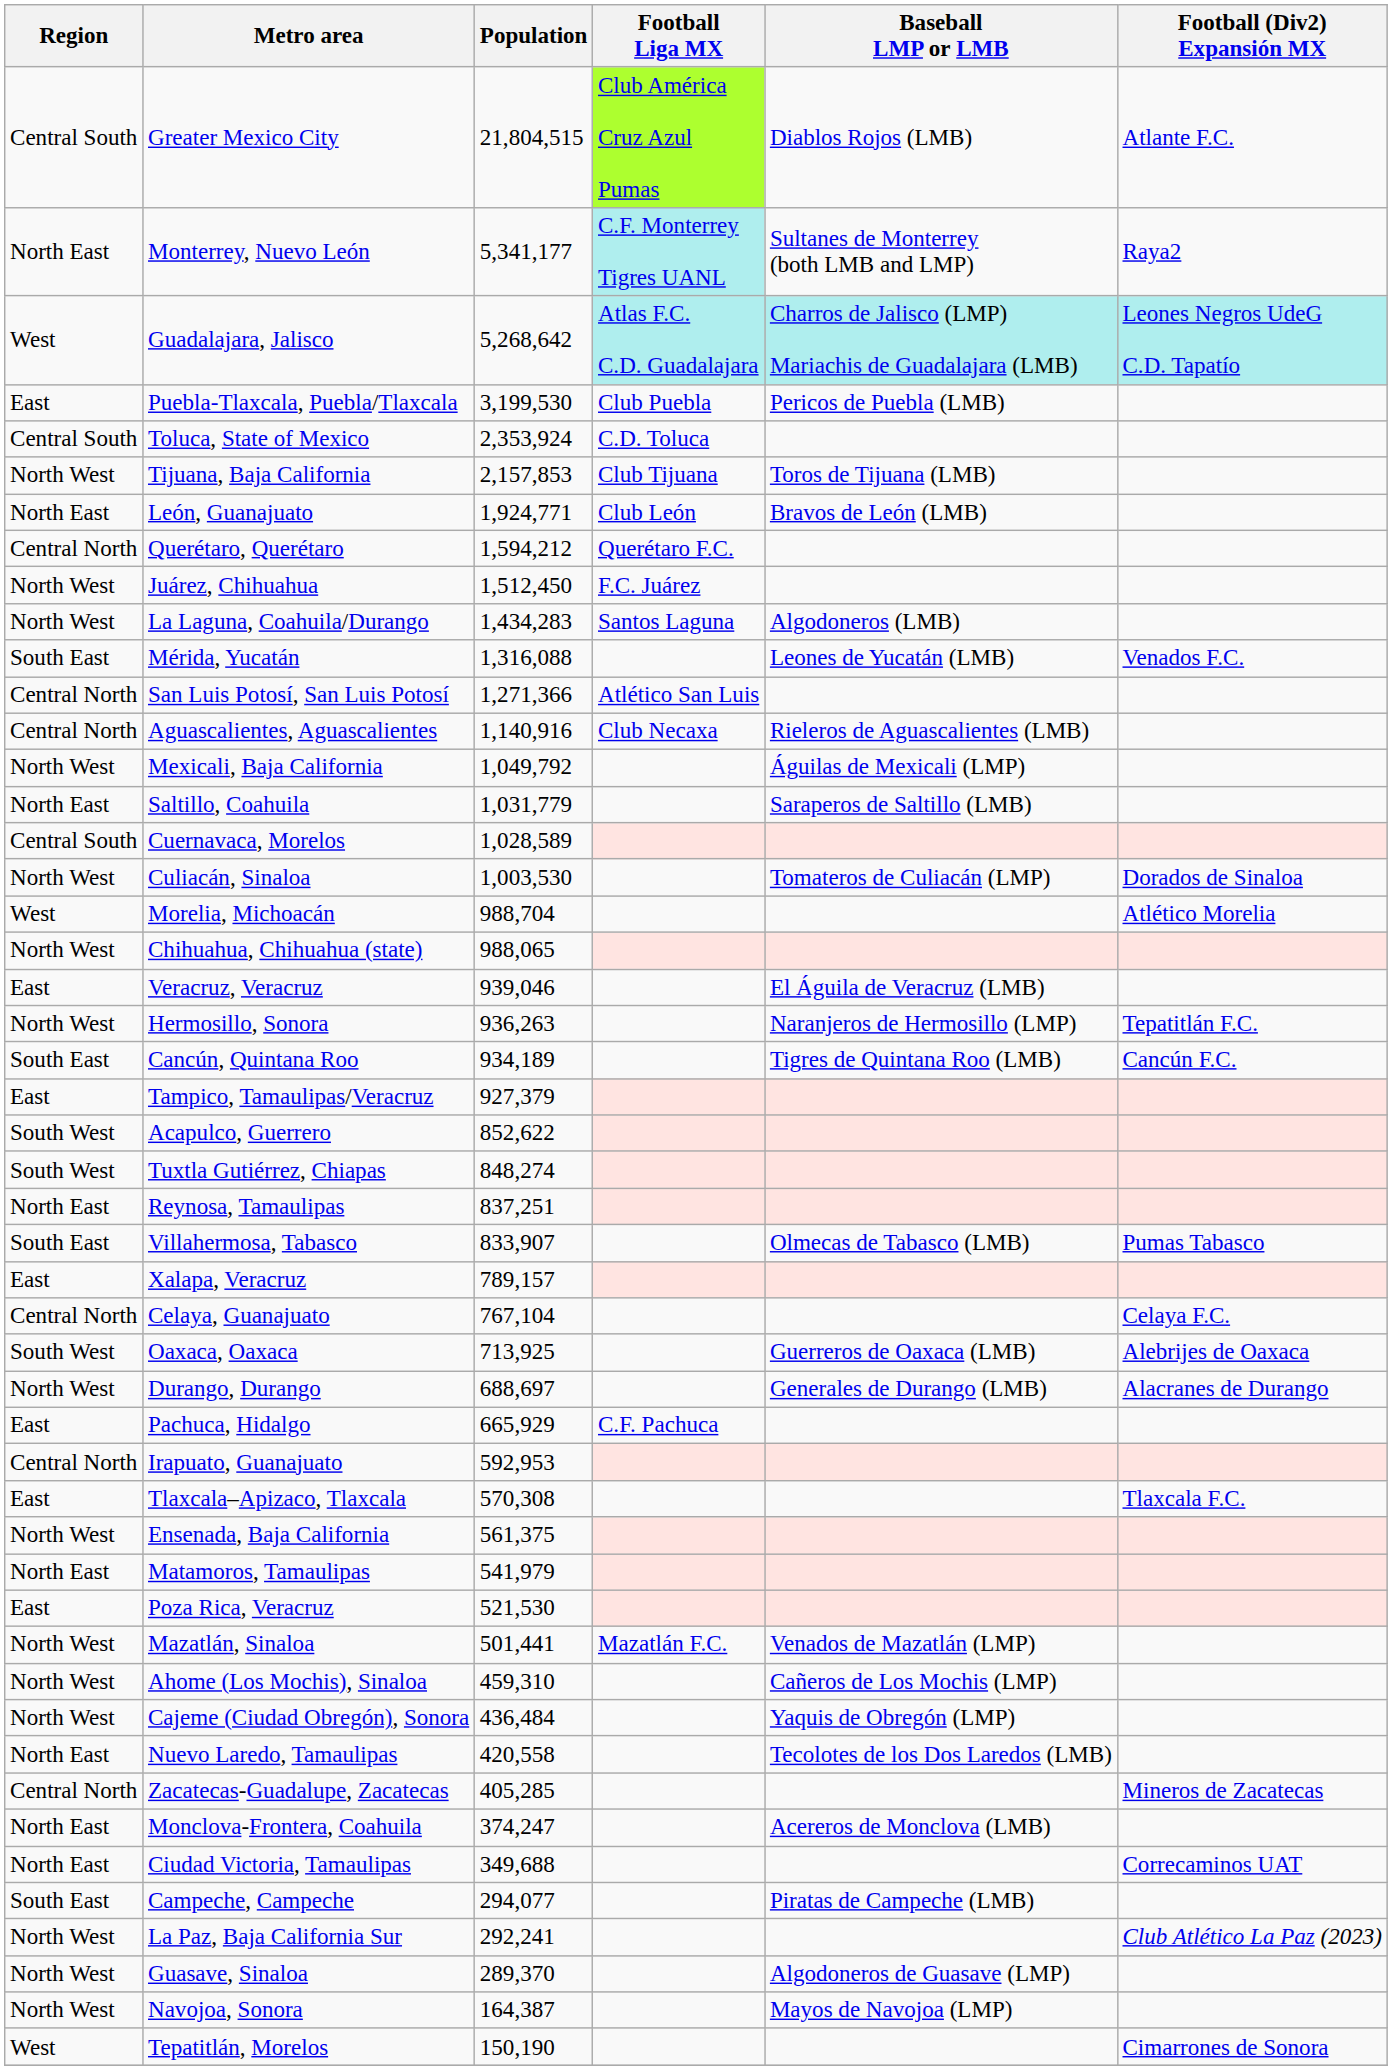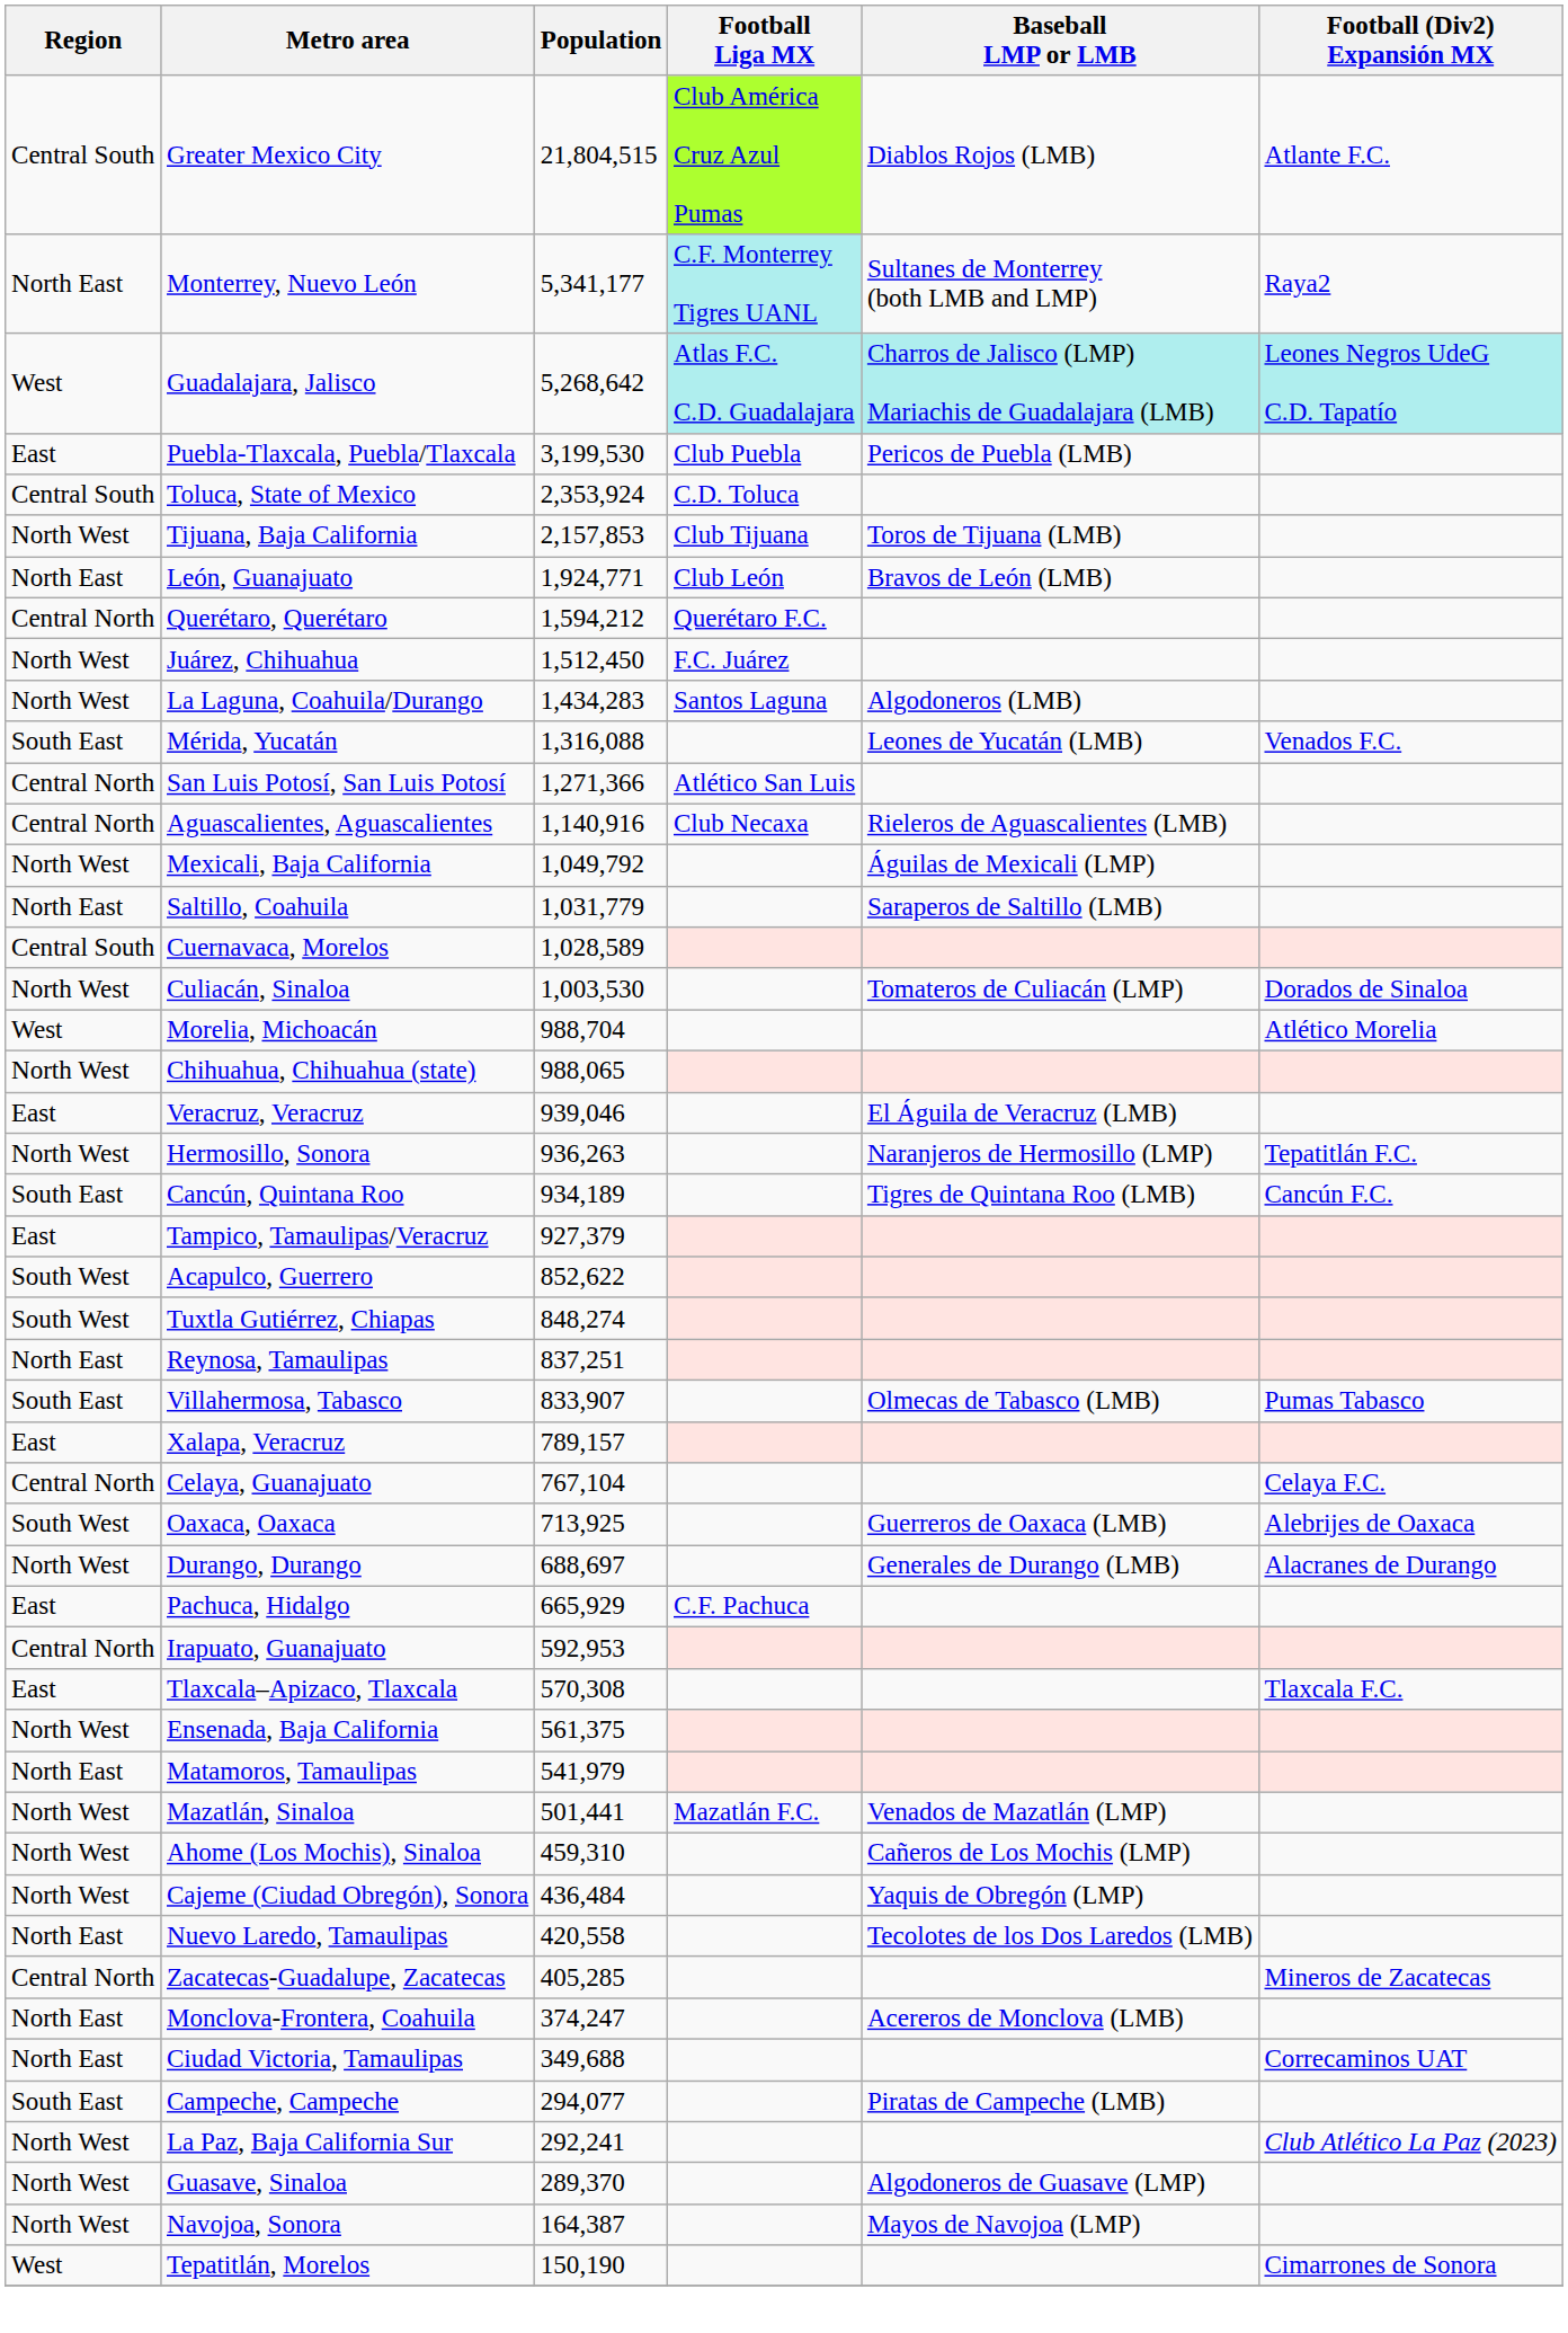- row: East | Poza Rica, Veracruz | 521,530
